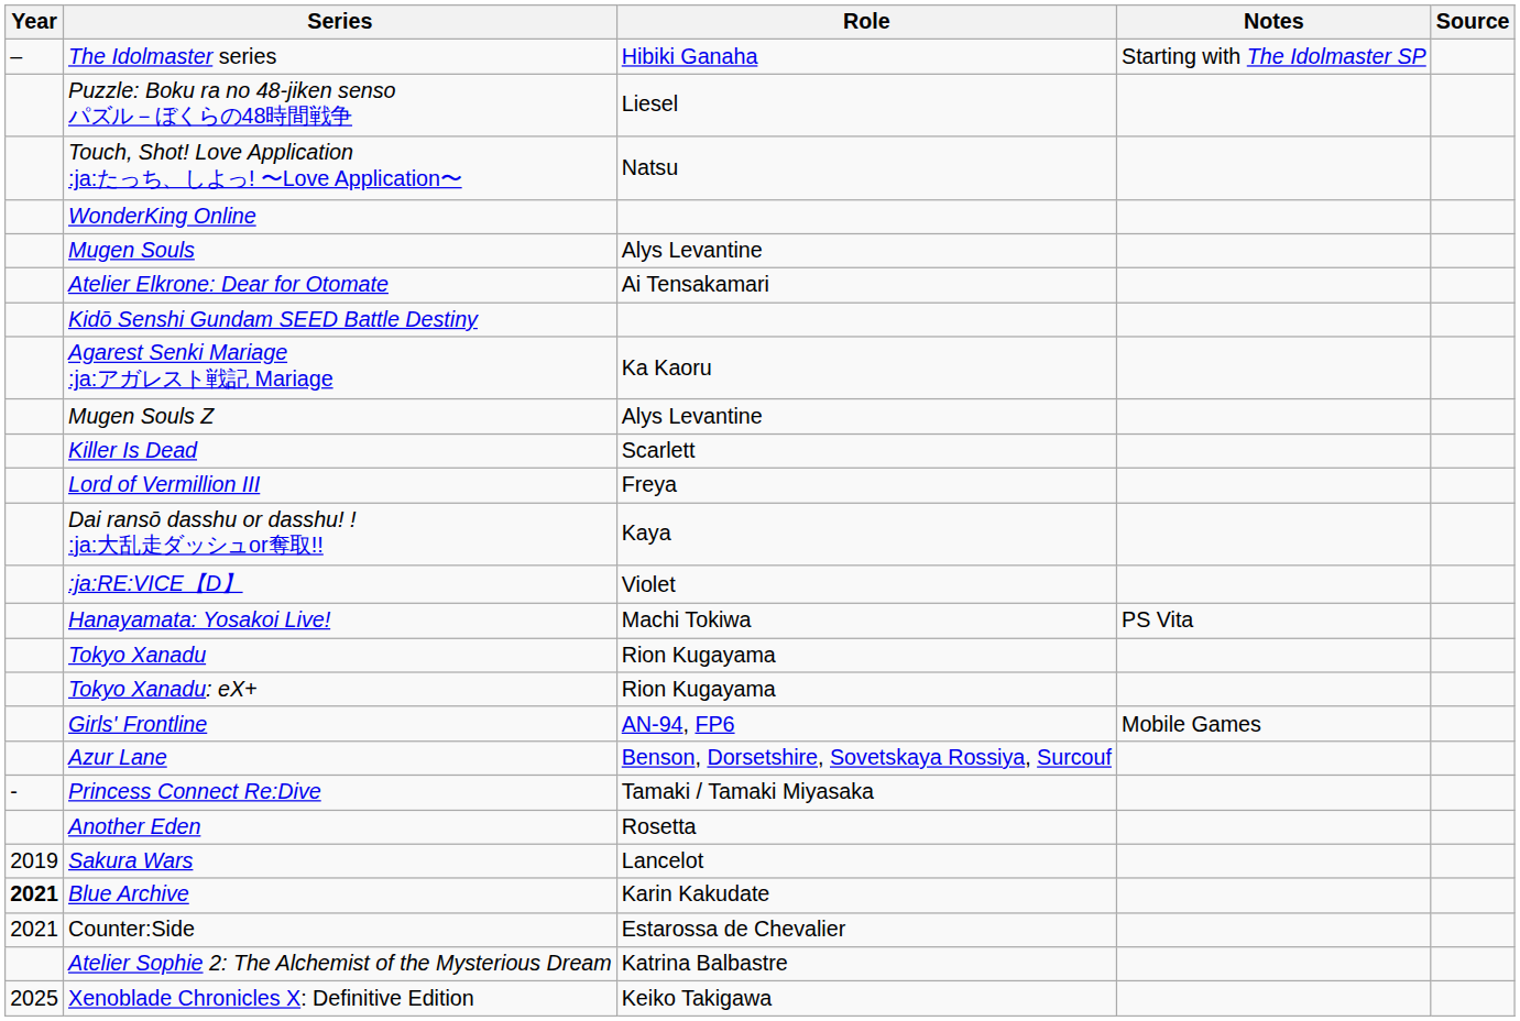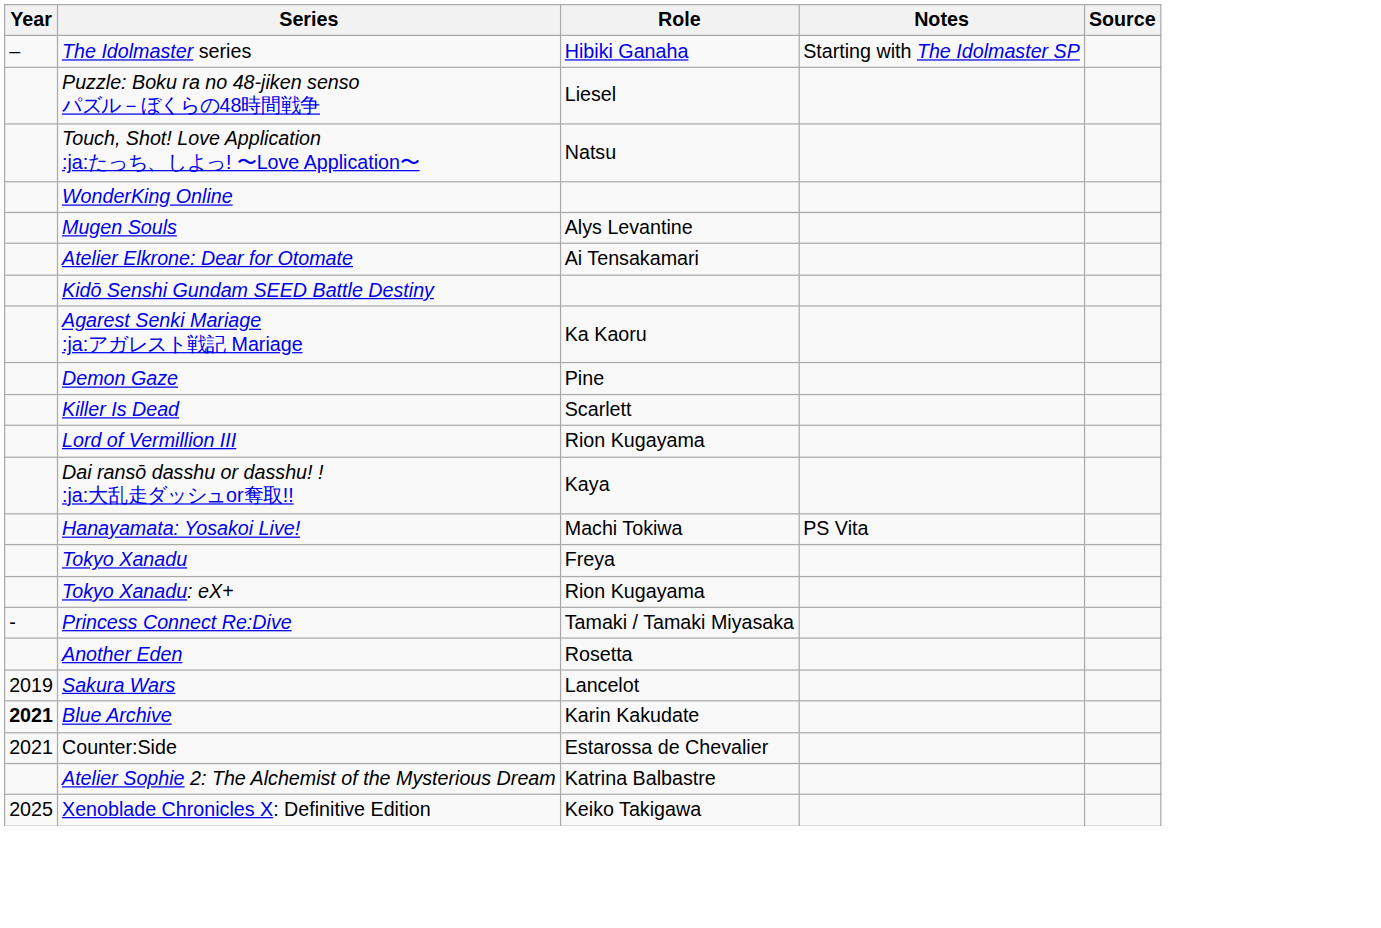+ row: Demon Gaze | Pine
- row: Mugen Souls Z | Alys Levantine
Lord of Vermillion III | Role: Freya -> Rion Kugayama
- row: :ja:RE:VICE【D】 | Violet
Tokyo Xanadu | Role: Rion Kugayama -> Freya
- row: Girls' Frontline | AN-94, FP6 | Mobile Games
- row: Azur Lane | Benson, Dorsetshire, Sovetskaya Rossiya, Surcouf
